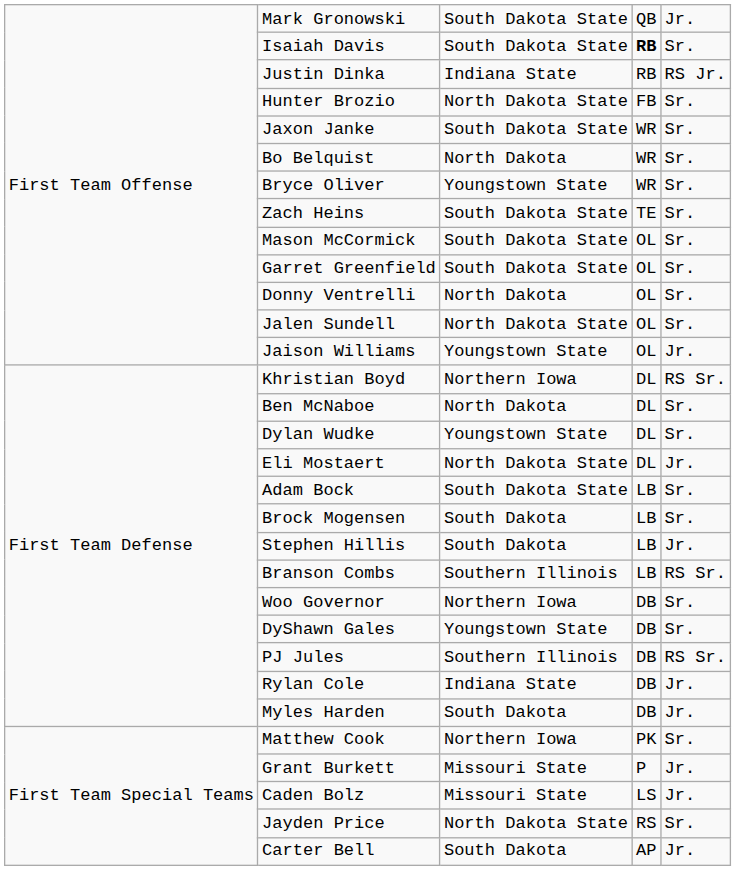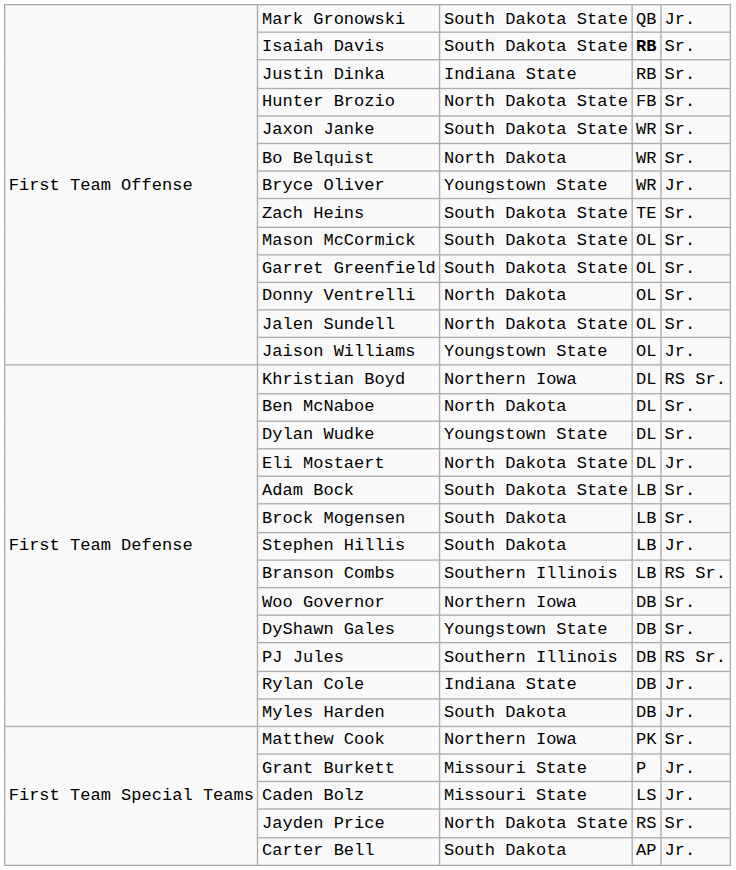Justin Dinka | column 5: RS Jr. -> Sr.
Bryce Oliver | column 5: Sr. -> Jr.
